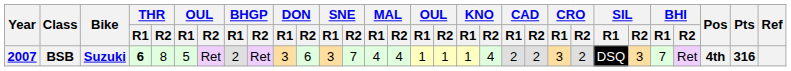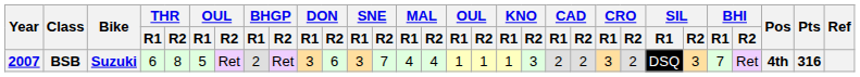BSB | THR / R1: bold -> normal
BSB | KNO / R2: 4 -> 3
